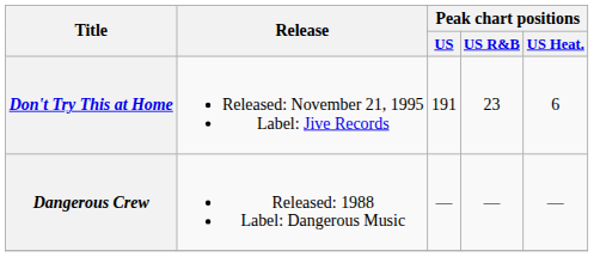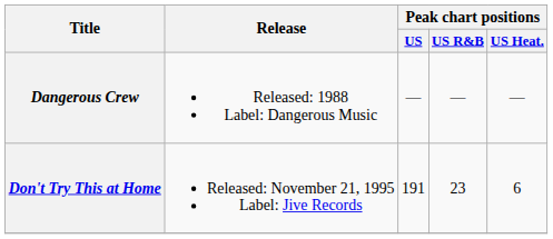rows swapped: Dangerous Crew <-> Don't Try This at Home
